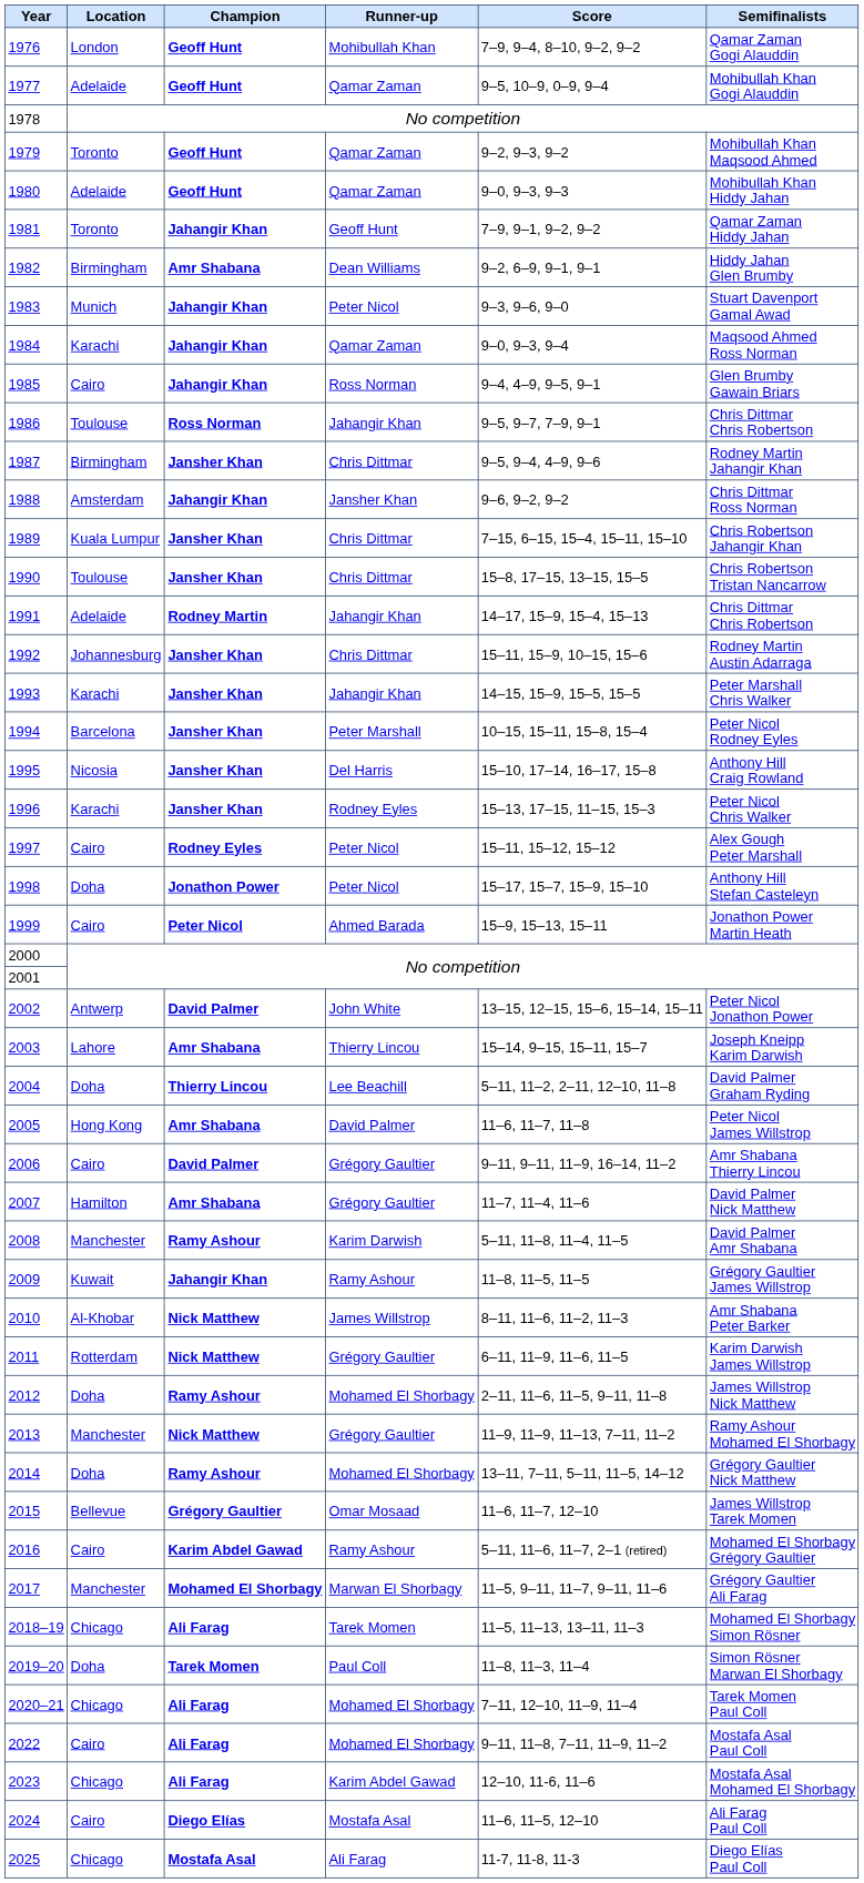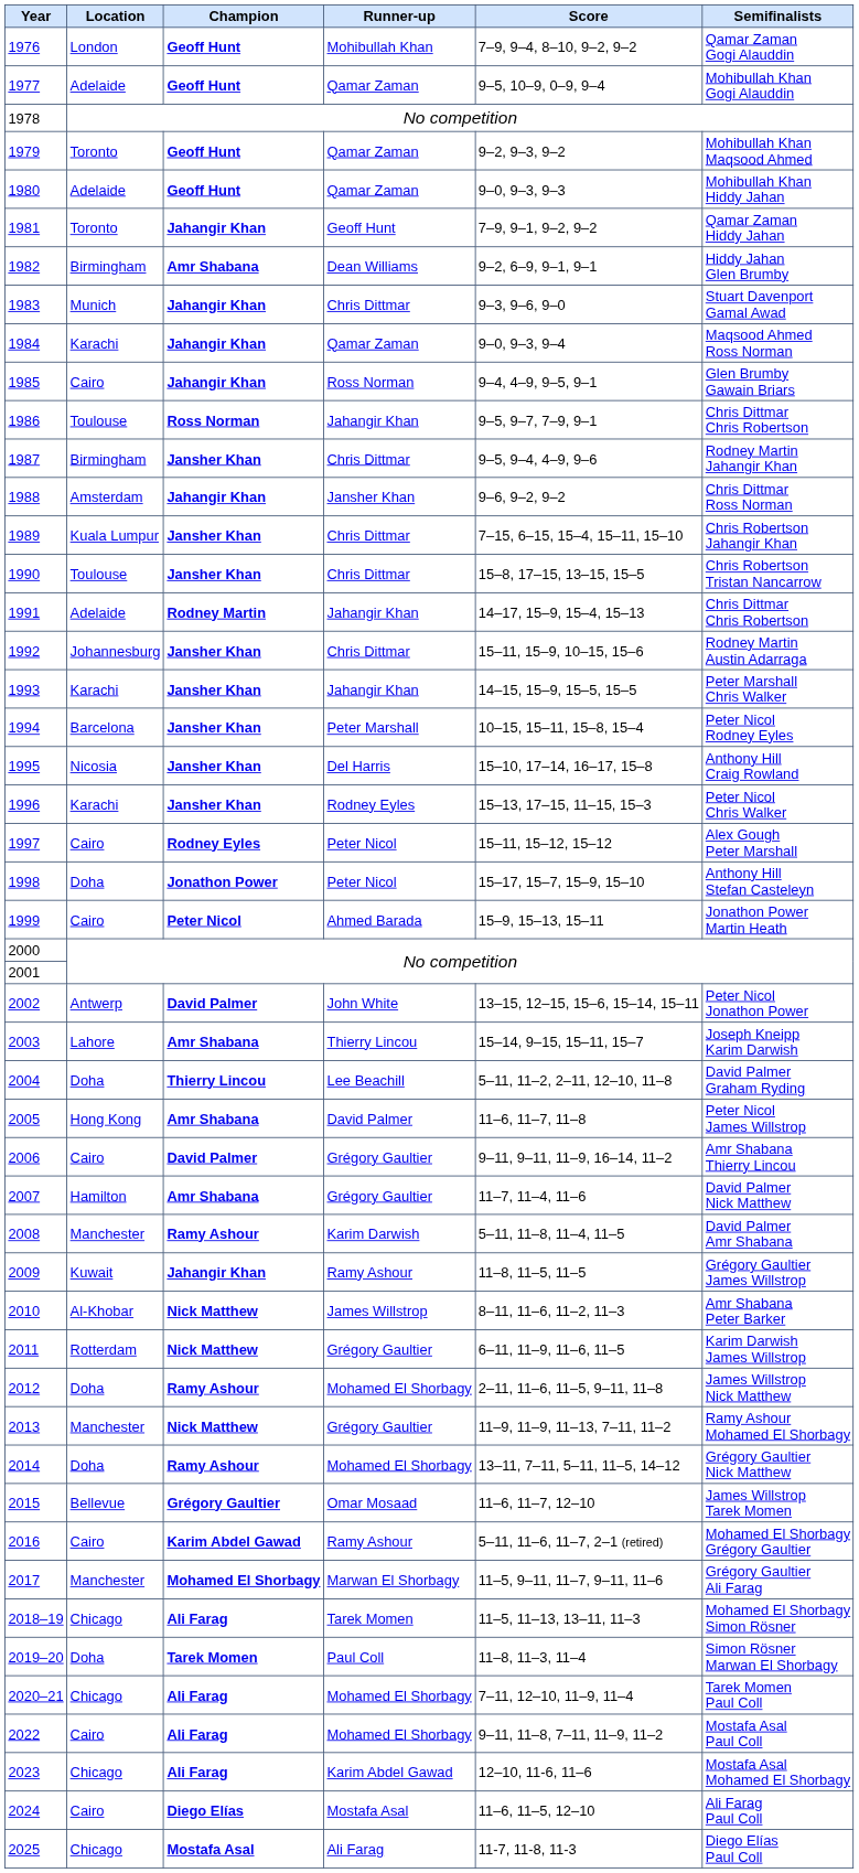1983 | Runner-up: Peter Nicol -> Chris Dittmar
